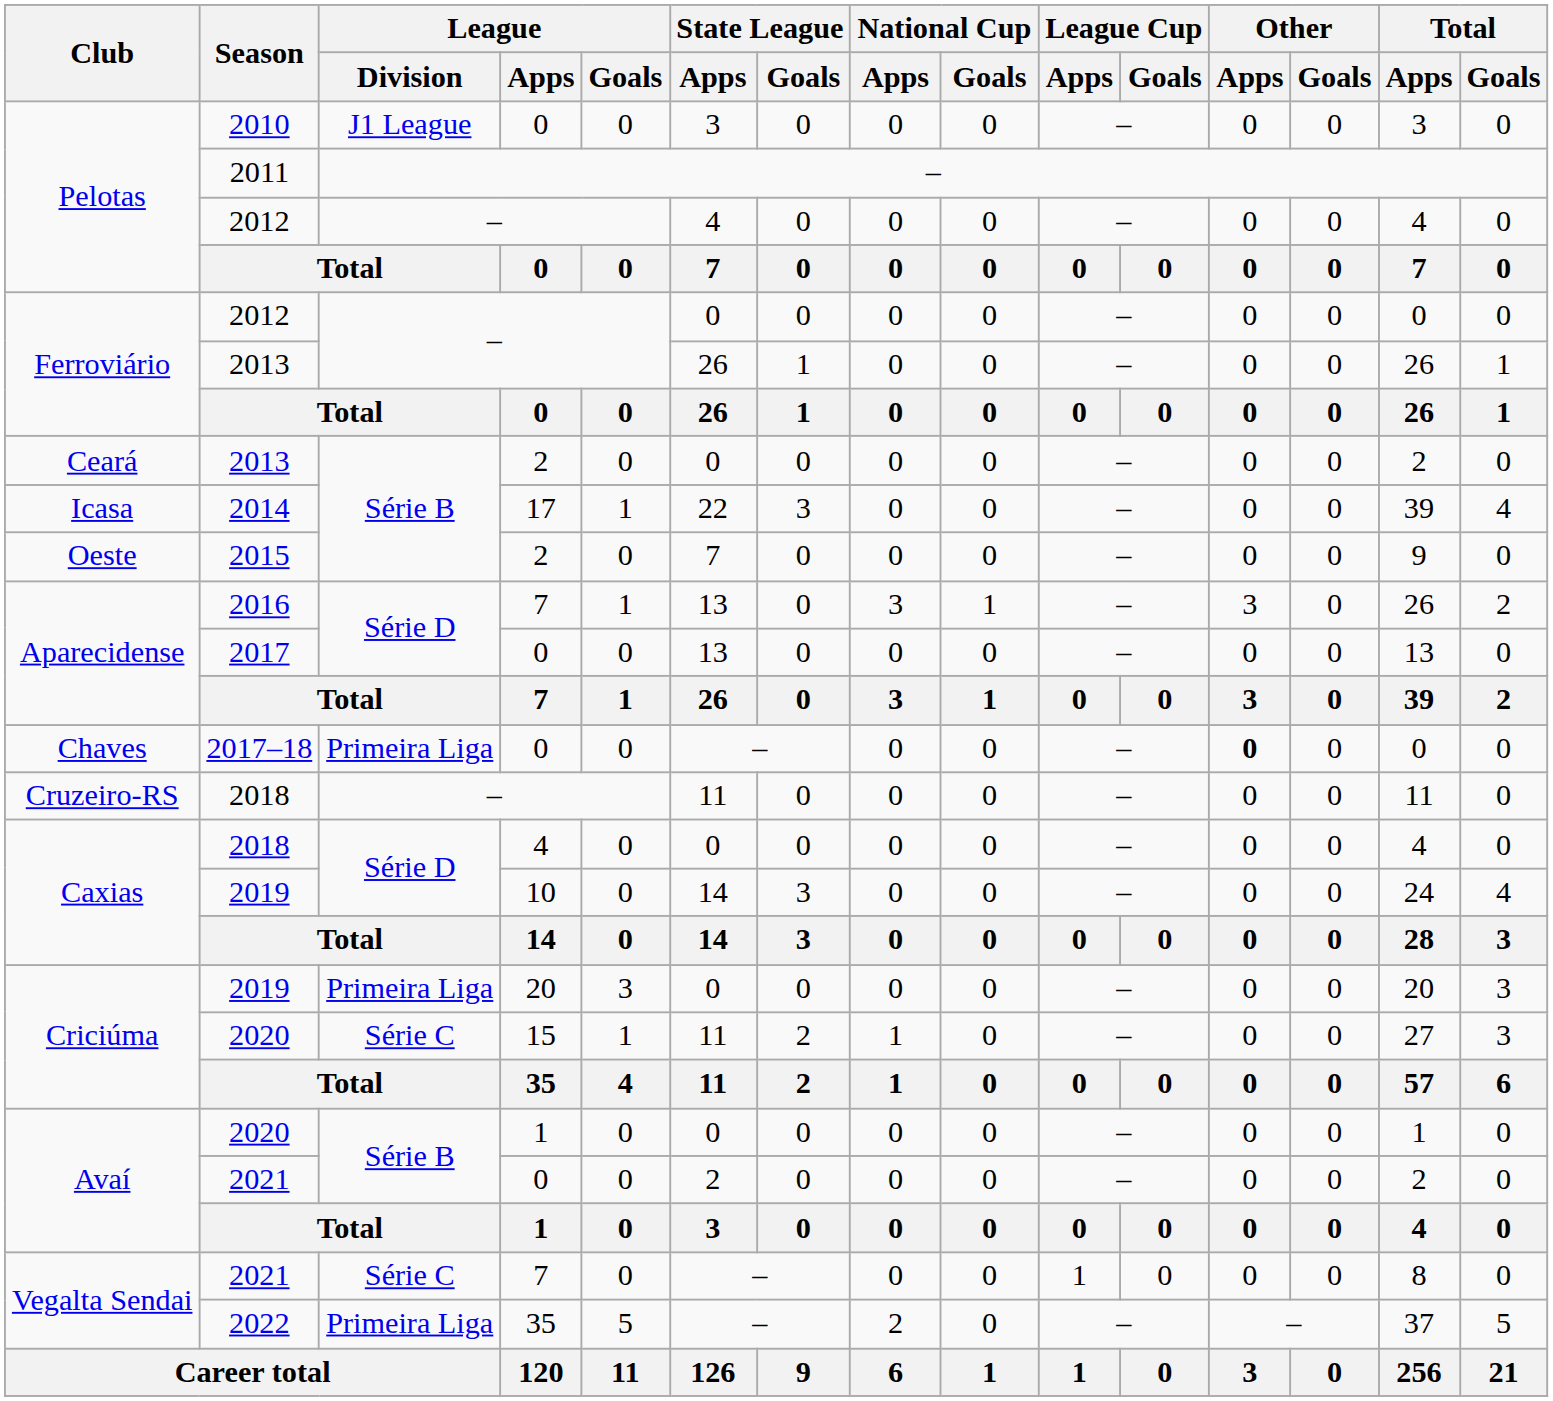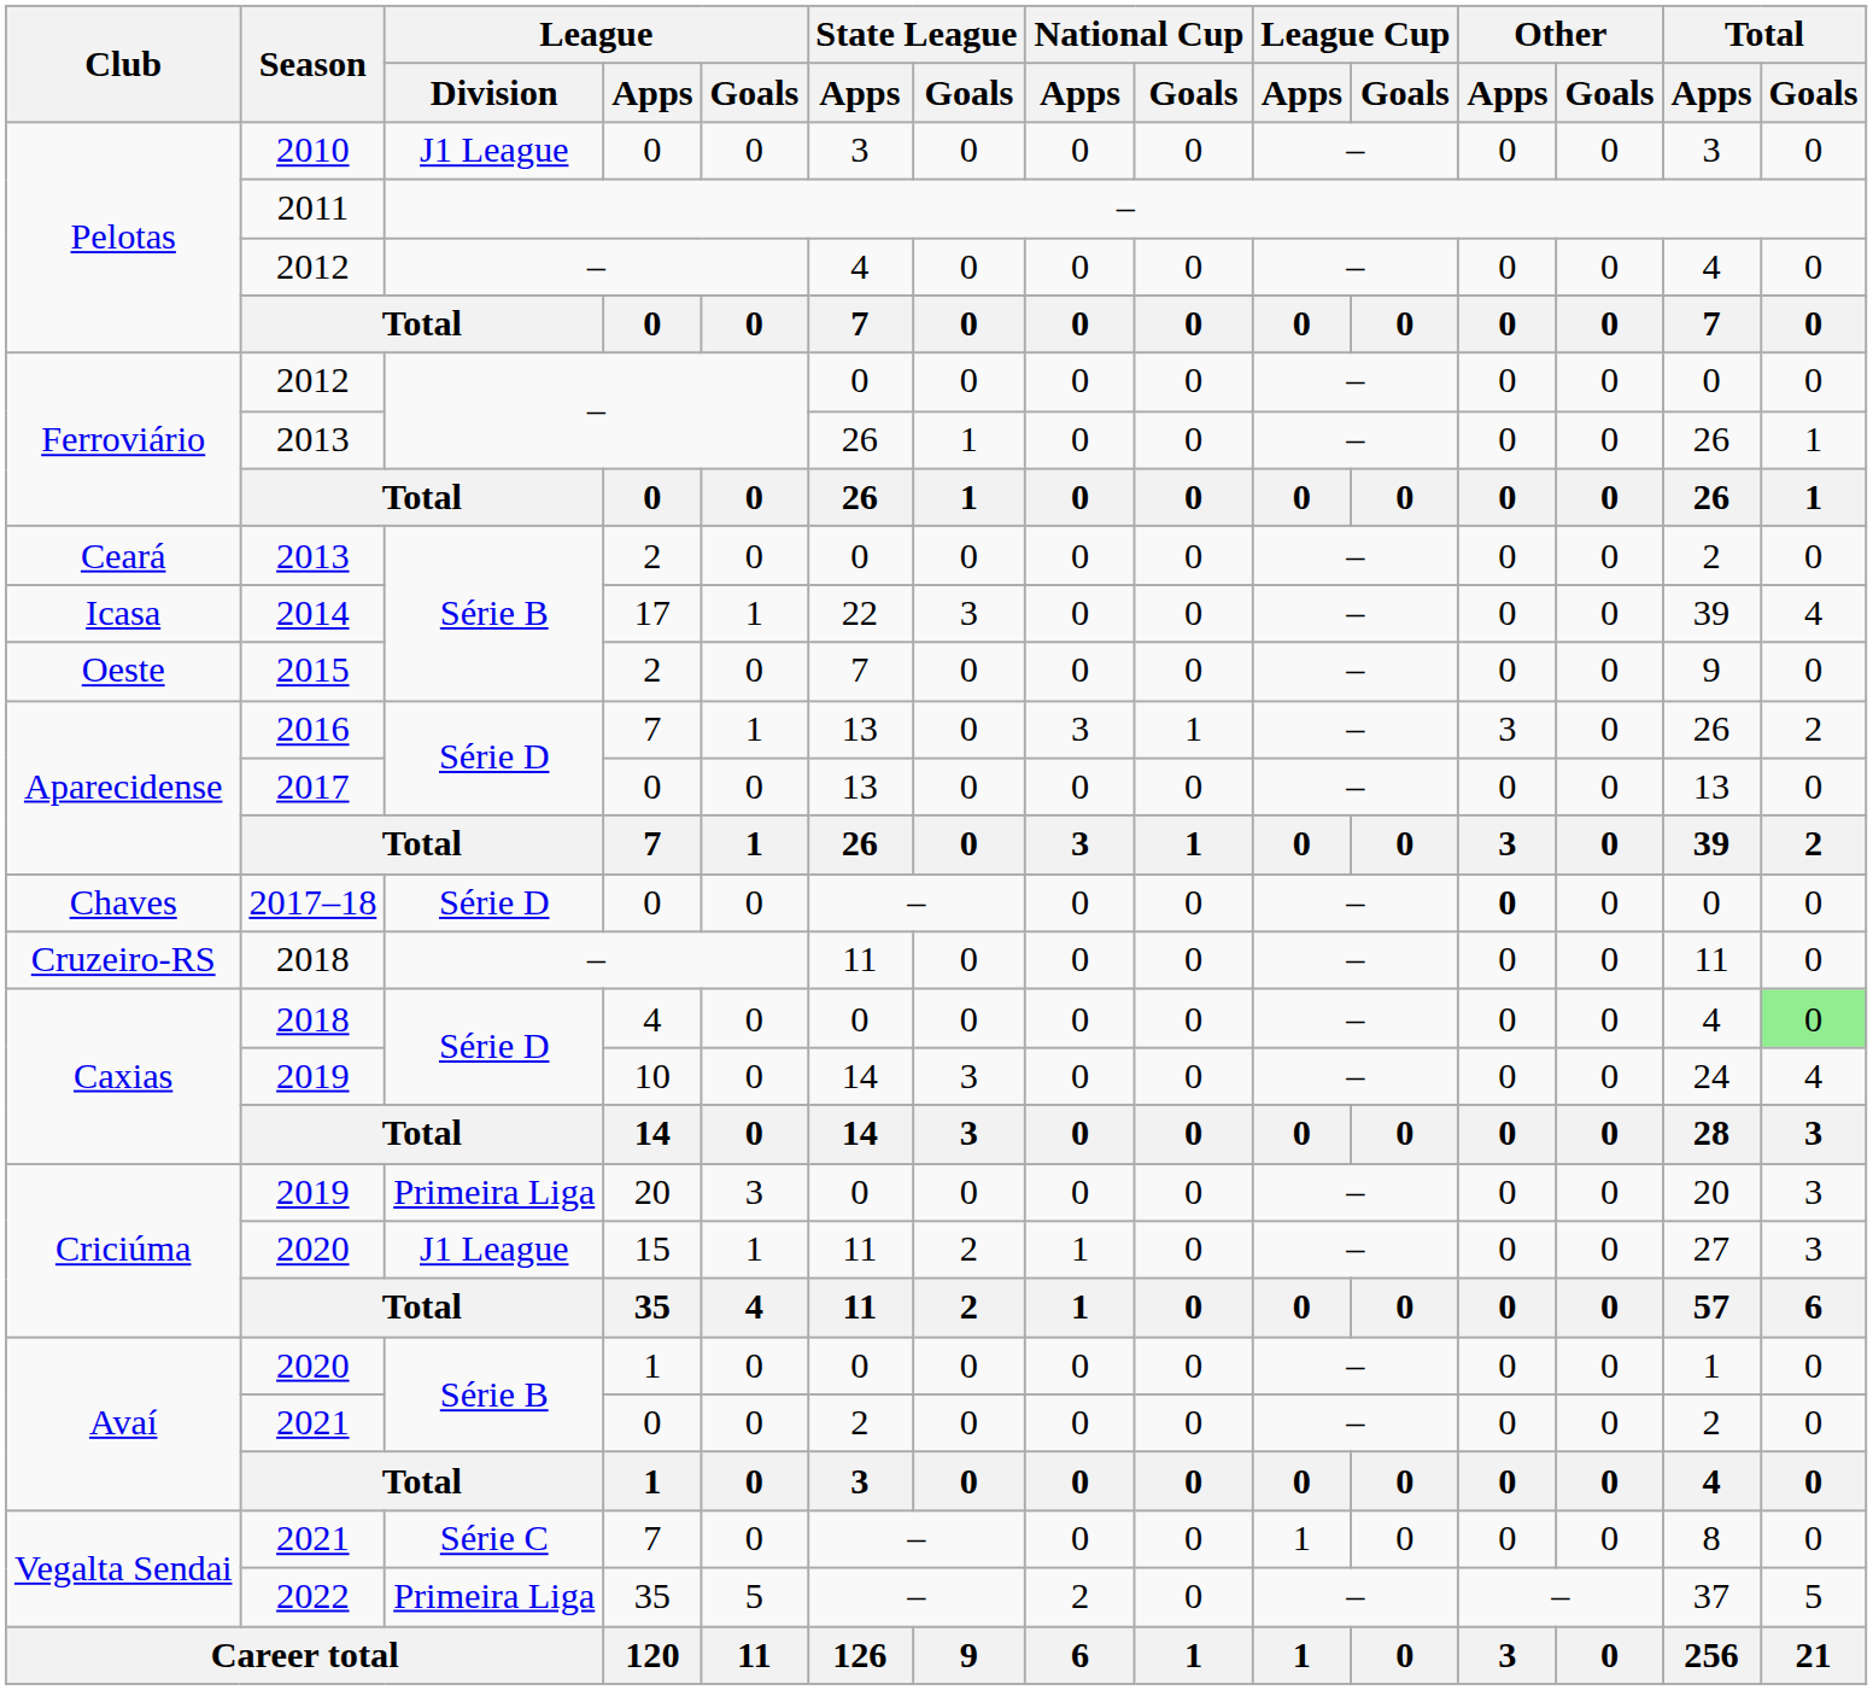2017–18 | League / Division: Primeira Liga -> Série D
Caxias / 2018 | Total / Goals: no background -> lightgreen background
Criciúma / 2020 | League / Division: Série C -> J1 League
